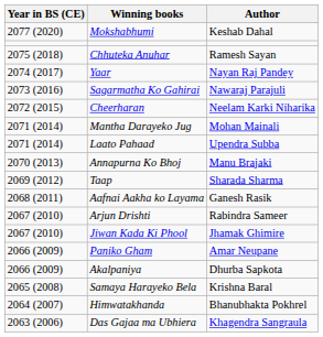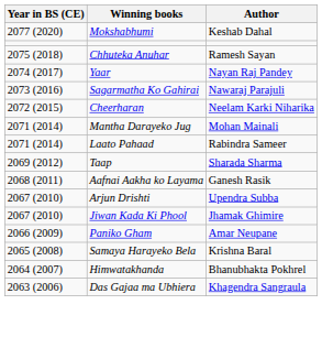Laato Pahaad | Author: Upendra Subba -> Rabindra Sameer
- row: 2070 (2013) | Annapurna Ko Bhoj | Manu Brajaki
Arjun Drishti | Author: Rabindra Sameer -> Upendra Subba
- row: 2066 (2009) | Akalpaniya | Dhurba Sapkota
